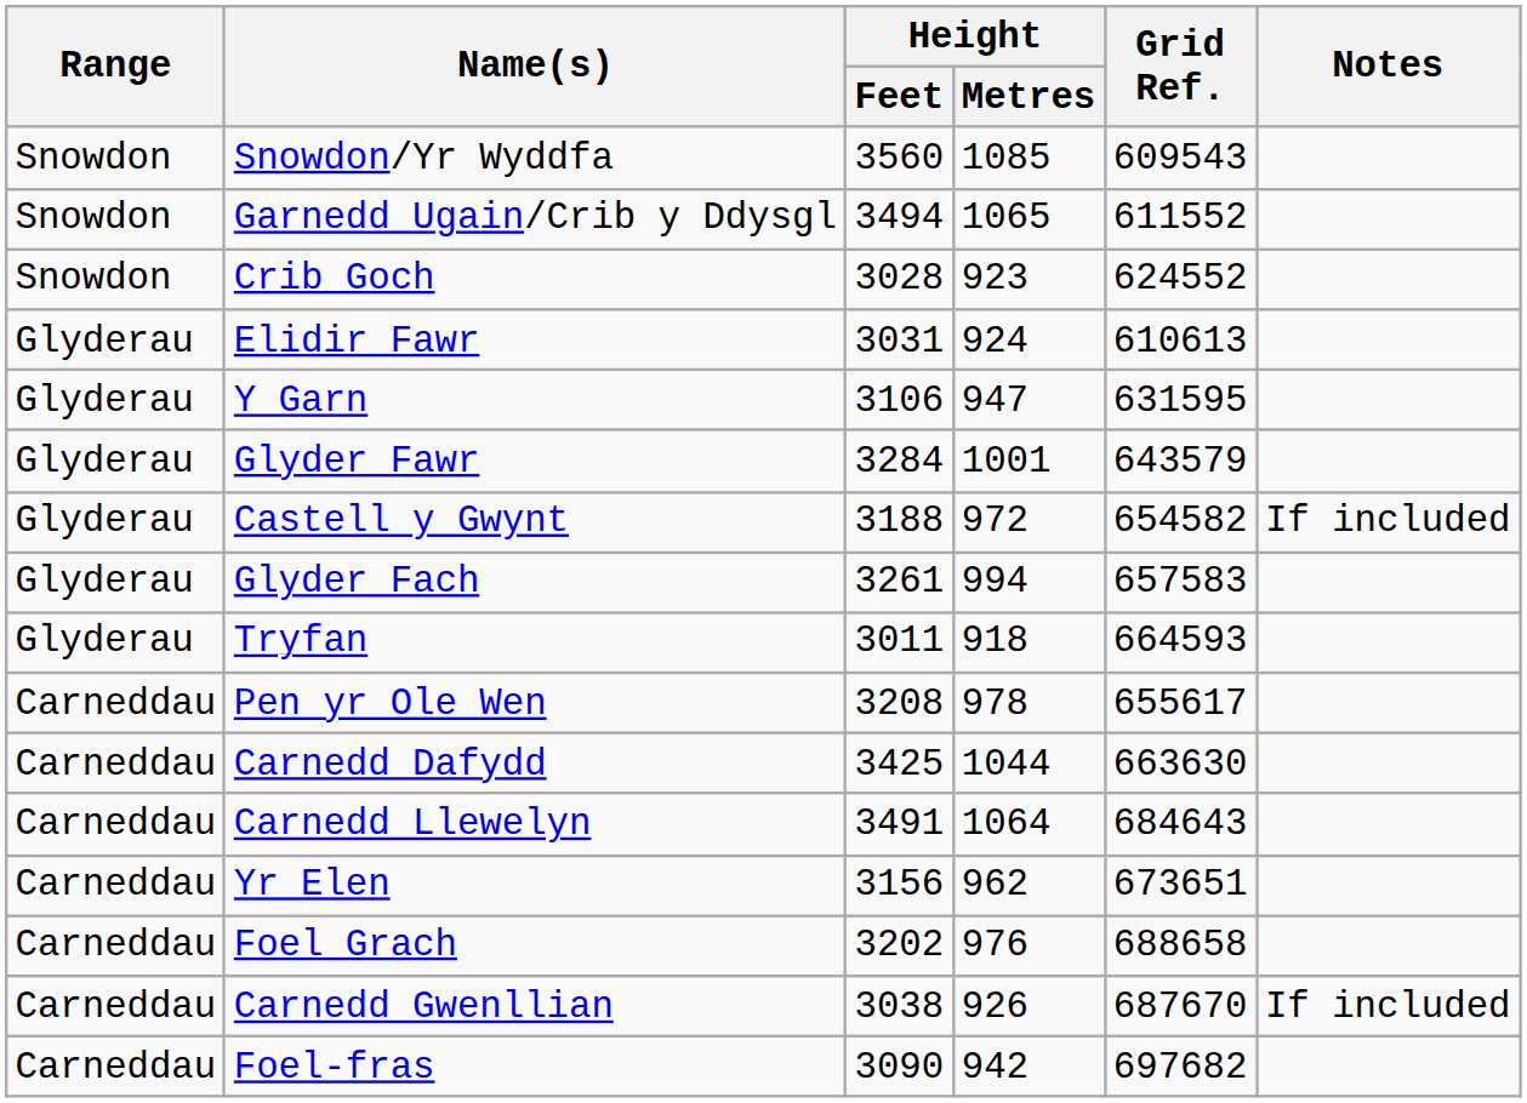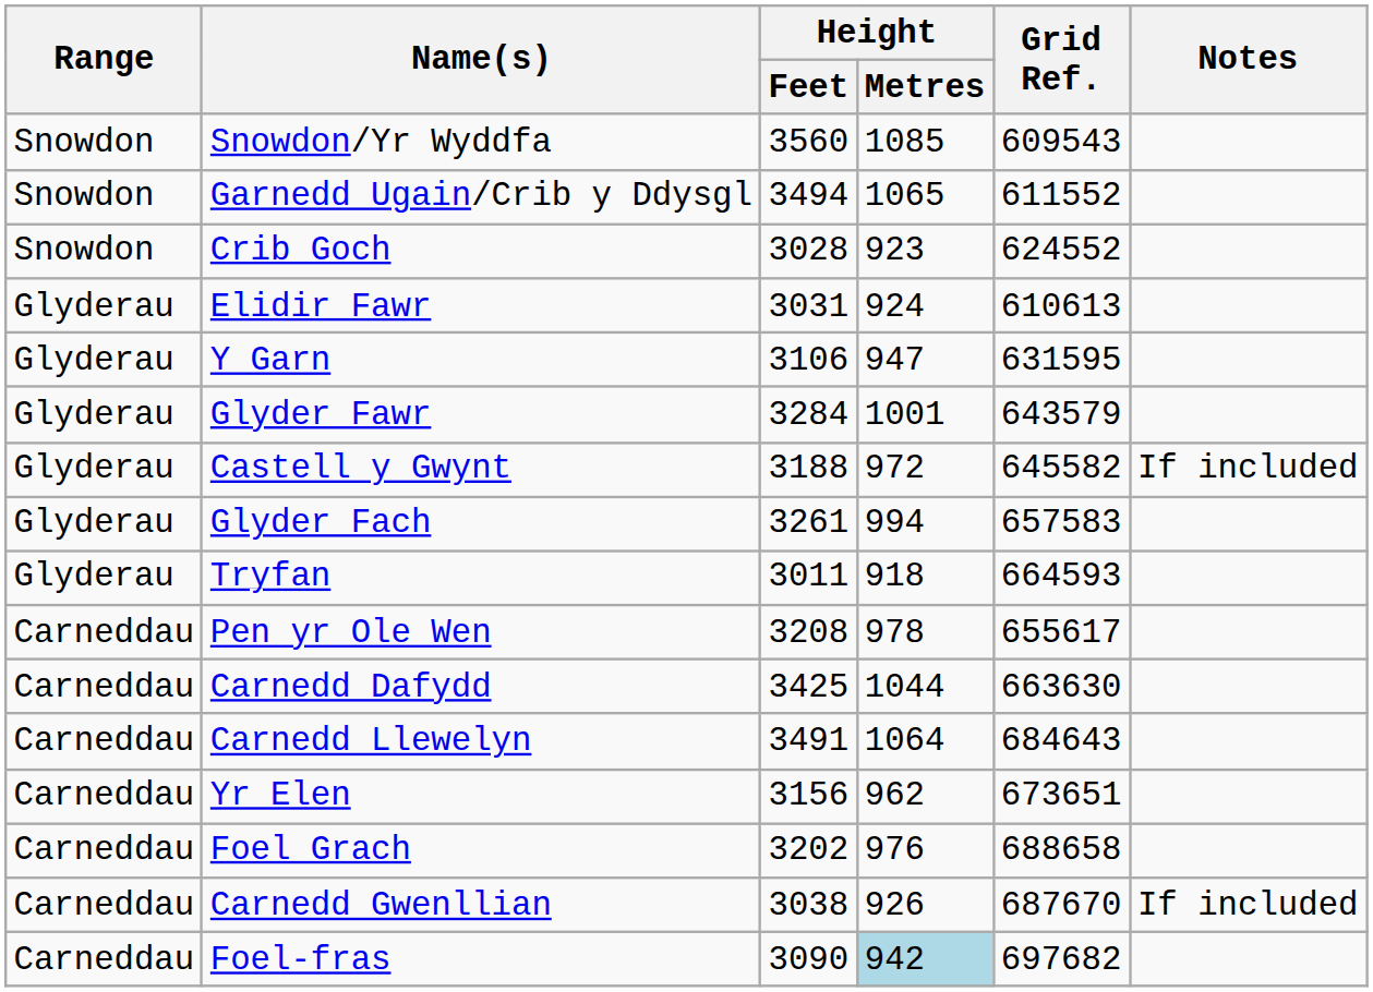Castell y Gwynt | Grid Ref.: 654582 -> 645582
Foel-fras | Height / Metres: no background -> lightblue background
